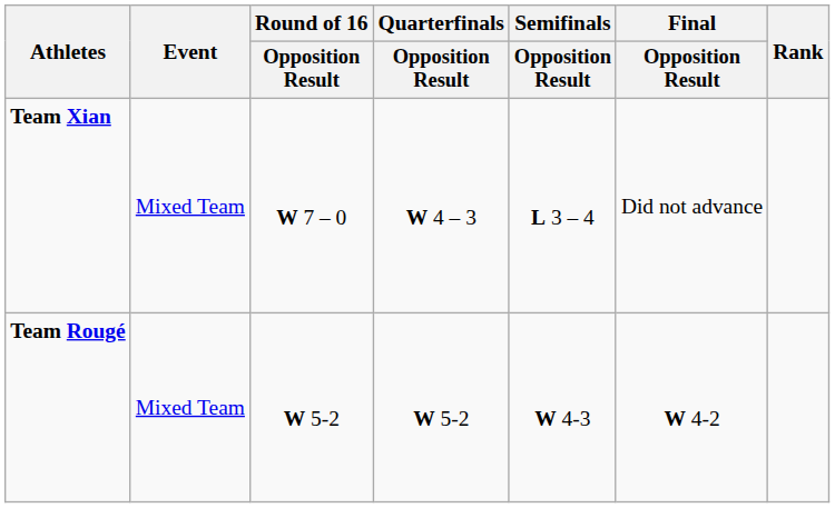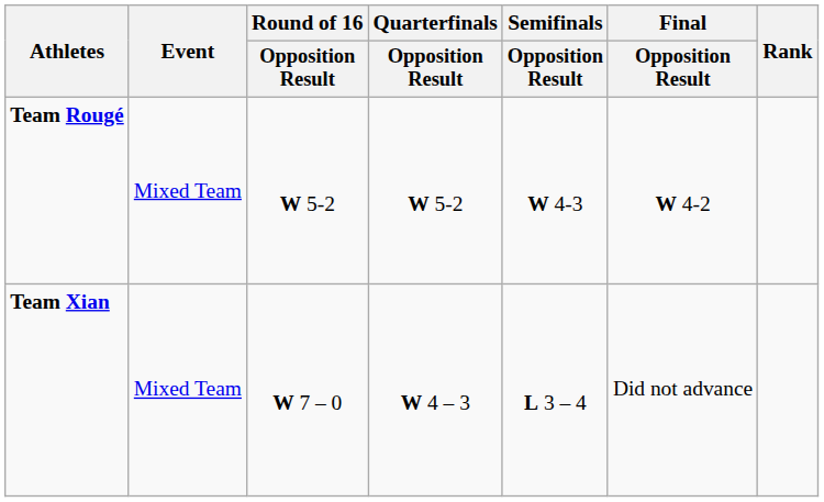rows swapped: Team Xian <-> Team Rougé
